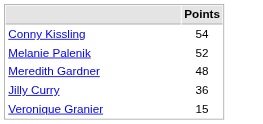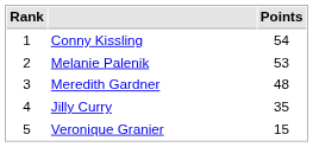+ column: Rank | 1 | 2 | 3 | 4 | 5
Melanie Palenik | Points: 52 -> 53
Jilly Curry | Points: 36 -> 35
